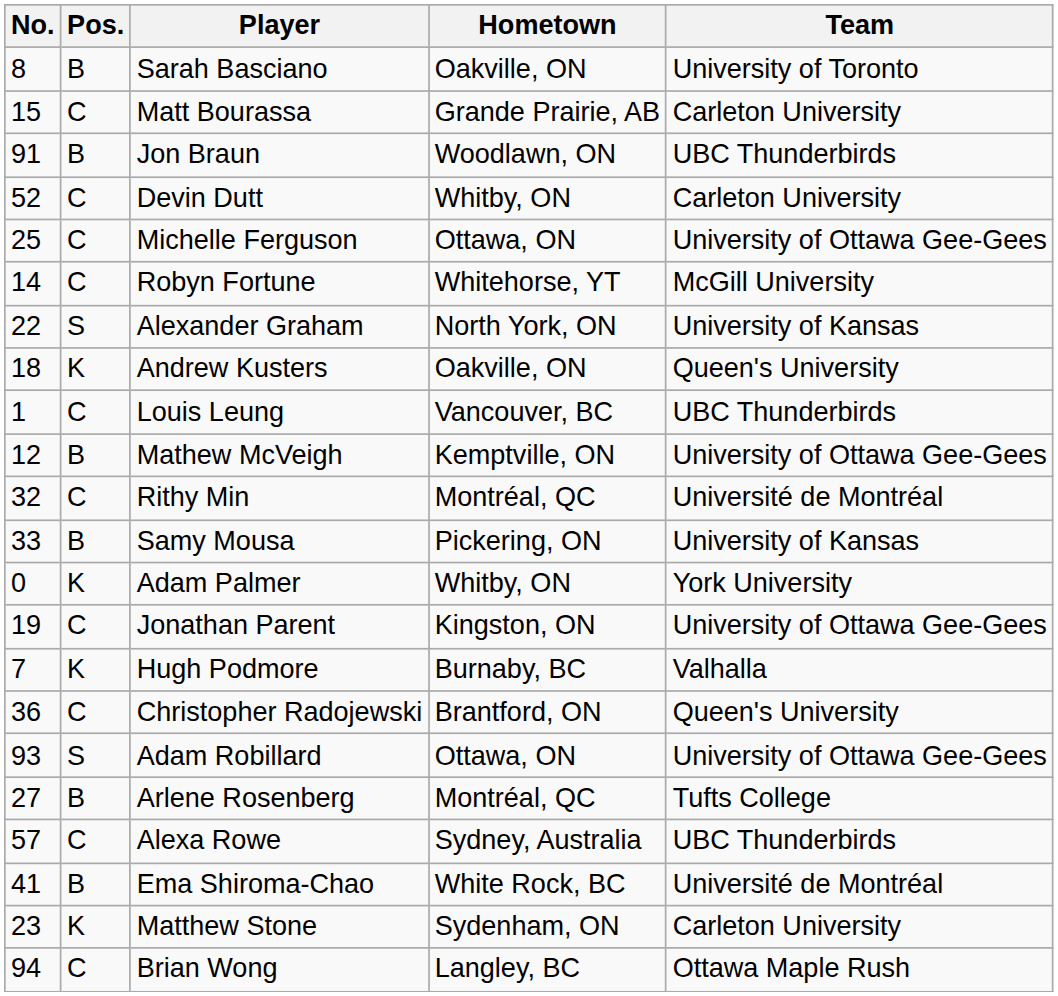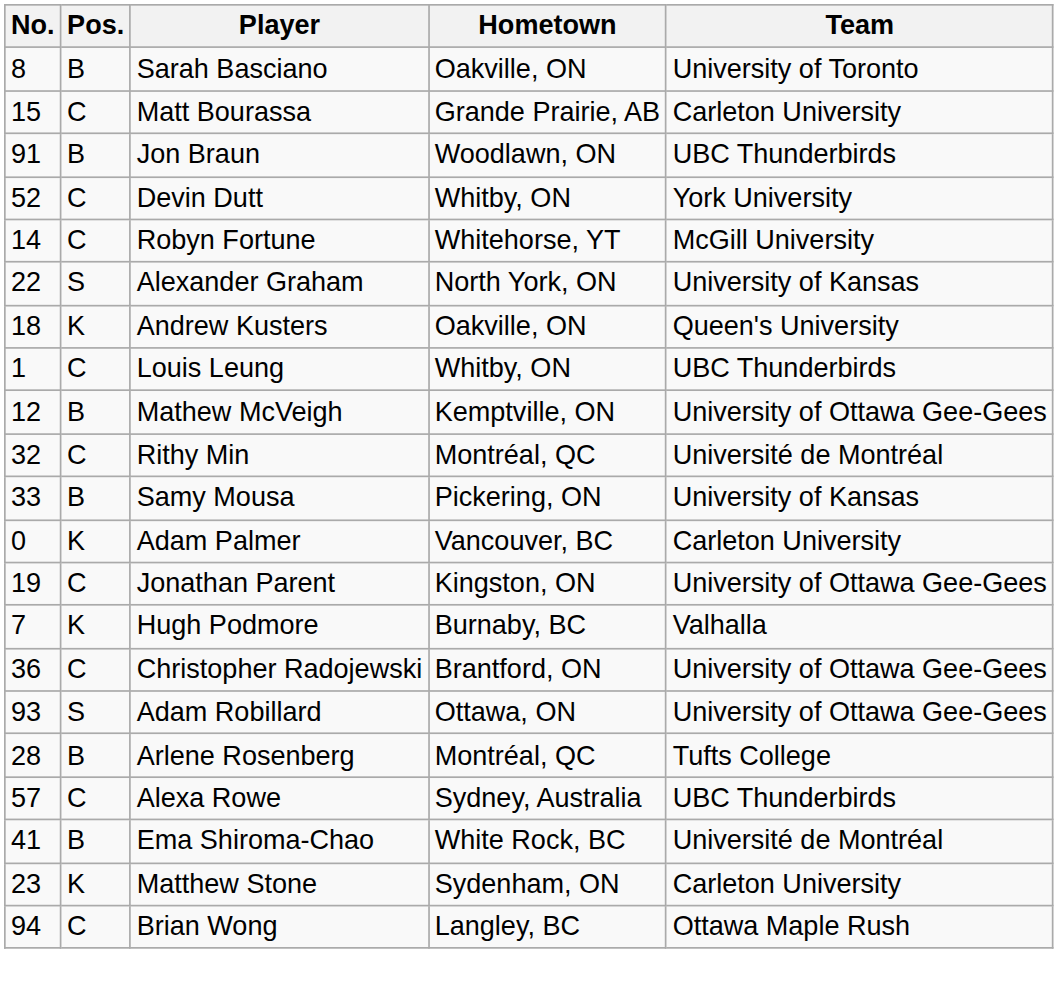Devin Dutt | Team: Carleton University -> York University
- row: 25 | C | Michelle Ferguson | Ottawa, ON | University of Ottawa Gee-Gees
Louis Leung | Hometown: Vancouver, BC -> Whitby, ON
Adam Palmer | Hometown: Whitby, ON -> Vancouver, BC
Adam Palmer | Team: York University -> Carleton University
Christopher Radojewski | Team: Queen's University -> University of Ottawa Gee-Gees
Arlene Rosenberg | No.: 27 -> 28
